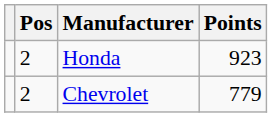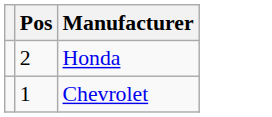- column: Points | 923 | 779
Chevrolet | Pos: 2 -> 1
